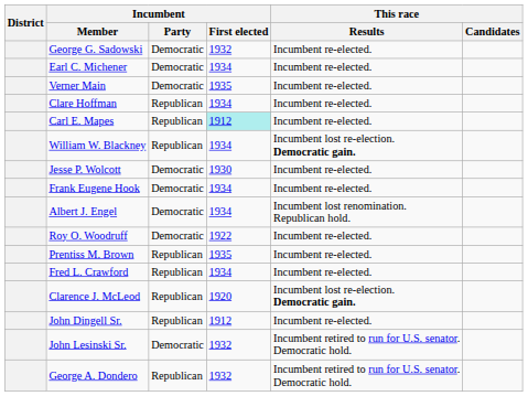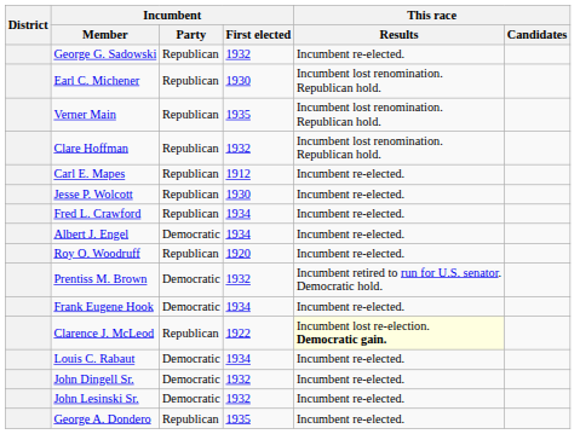George G. Sadowski | Incumbent / Party: Democratic -> Republican
Earl C. Michener | Incumbent / Party: Democratic -> Republican
Earl C. Michener | Incumbent / First elected: 1934 -> 1930
Earl C. Michener | This race / Results: Incumbent re-elected. -> Incumbent lost renomination. Republican hold.
Verner Main | Incumbent / Party: Democratic -> Republican
Verner Main | This race / Results: Incumbent re-elected. -> Incumbent lost renomination. Republican hold.
Clare Hoffman | Incumbent / First elected: 1934 -> 1932
Clare Hoffman | This race / Results: Incumbent re-elected. -> Incumbent lost renomination. Republican hold.
Carl E. Mapes | Incumbent / First elected: paleturquoise background -> no background
- row: William W. Blackney | Republican | 1934 | Incumbent lost re-election. Democratic gain.
Jesse P. Wolcott | Incumbent / Party: Democratic -> Republican
rows swapped: Fred L. Crawford <-> Frank Eugene Hook
Albert J. Engel | This race / Results: Incumbent lost renomination. Republican hold. -> Incumbent re-elected.
Roy O. Woodruff | Incumbent / Party: Democratic -> Republican
Roy O. Woodruff | Incumbent / First elected: 1922 -> 1920
Prentiss M. Brown | Incumbent / Party: Republican -> Democratic
Prentiss M. Brown | Incumbent / First elected: 1935 -> 1932
Prentiss M. Brown | This race / Results: Incumbent re-elected. -> Incumbent retired to run for U.S. senator. Democratic hold.
Clarence J. McLeod | Incumbent / First elected: 1920 -> 1922
Clarence J. McLeod | This race / Results: no background -> lightyellow background
+ row: Louis C. Rabaut | Democratic | 1934 | Incumbent re-elected.
John Dingell Sr. | Incumbent / Party: Republican -> Democratic
John Dingell Sr. | Incumbent / First elected: 1912 -> 1932
John Lesinski Sr. | This race / Results: Incumbent retired to run for U.S. senator. Democratic hold. -> Incumbent re-elected.
George A. Dondero | Incumbent / First elected: 1932 -> 1935
George A. Dondero | This race / Results: Incumbent retired to run for U.S. senator. Democratic hold. -> Incumbent re-elected.
